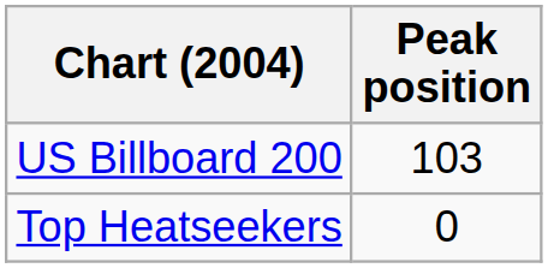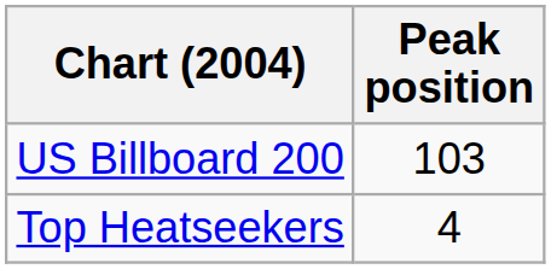Top Heatseekers | Peak position: 0 -> 4
